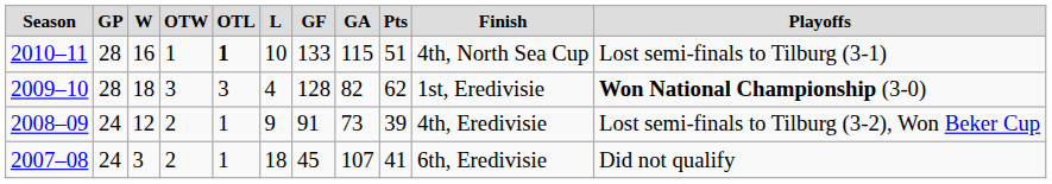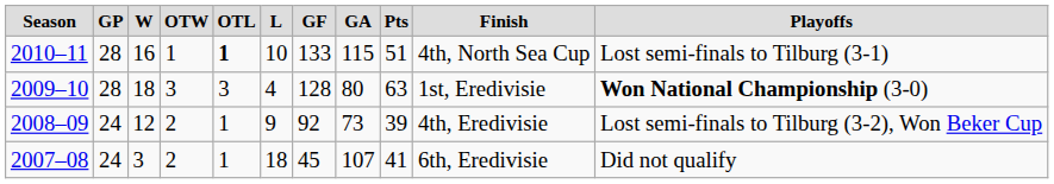2009–10 | column 8: 82 -> 80
2009–10 | column 9: 62 -> 63
2008–09 | column 7: 91 -> 92
